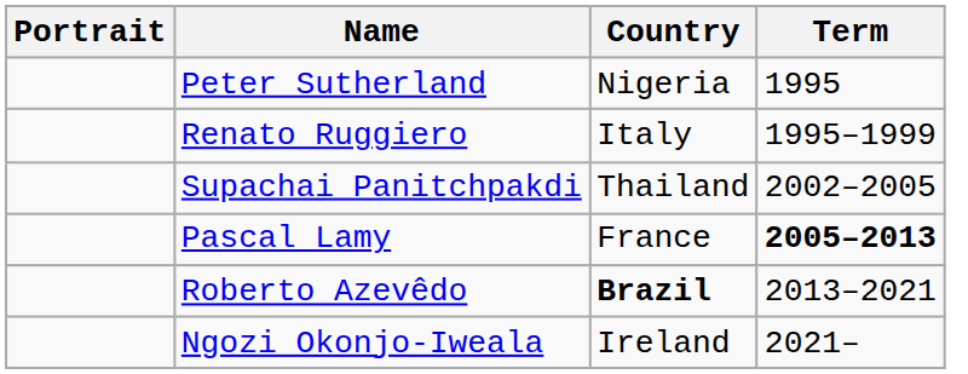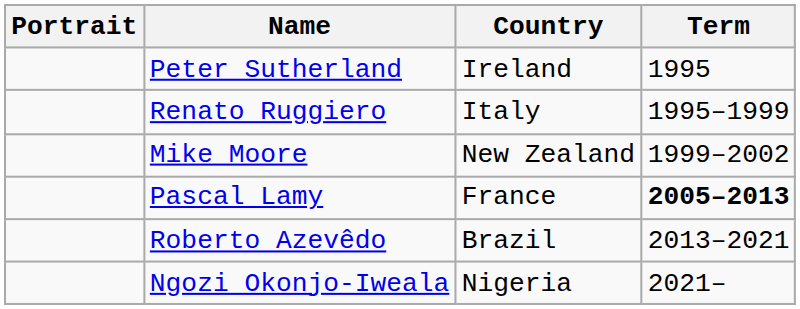Peter Sutherland | Country: Nigeria -> Ireland
+ row: Mike Moore | New Zealand | 1999–2002
- row: Supachai Panitchpakdi | Thailand | 2002–2005
Roberto Azevêdo | Country: bold -> normal
Ngozi Okonjo-Iweala | Country: Ireland -> Nigeria
